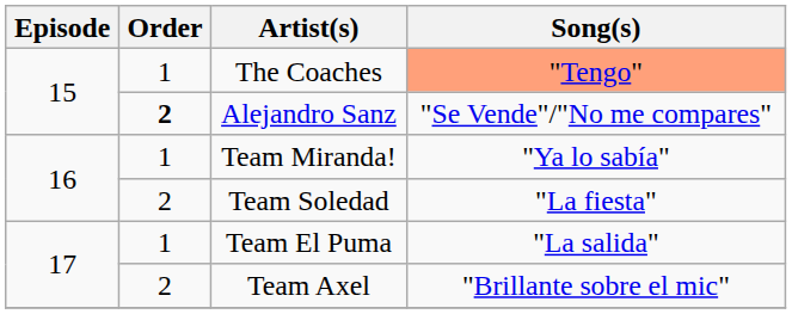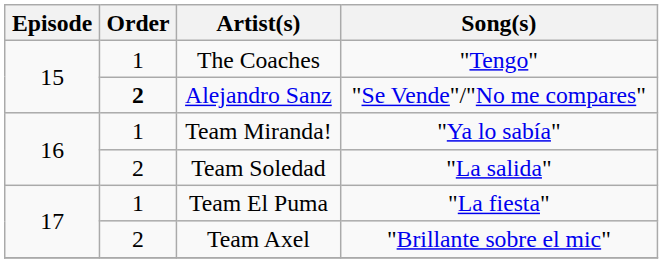The Coaches | Song(s): lightsalmon background -> no background
Team Soledad | Song(s): "La fiesta" -> "La salida"
Team El Puma | Song(s): "La salida" -> "La fiesta"
